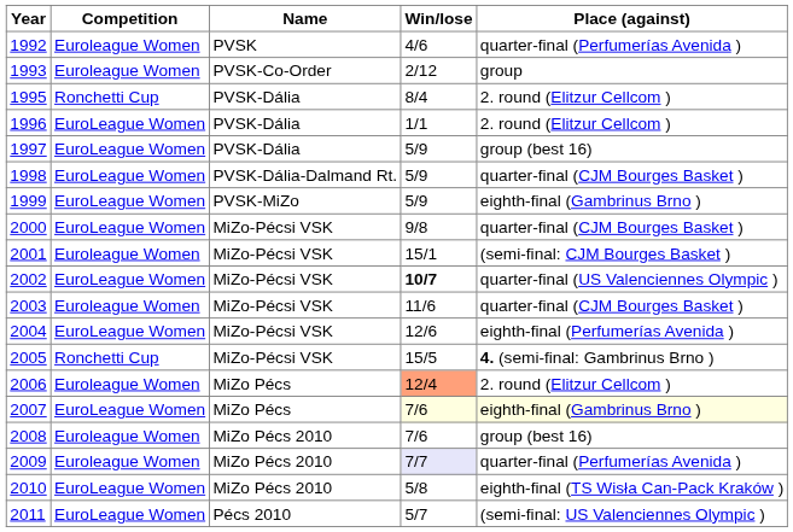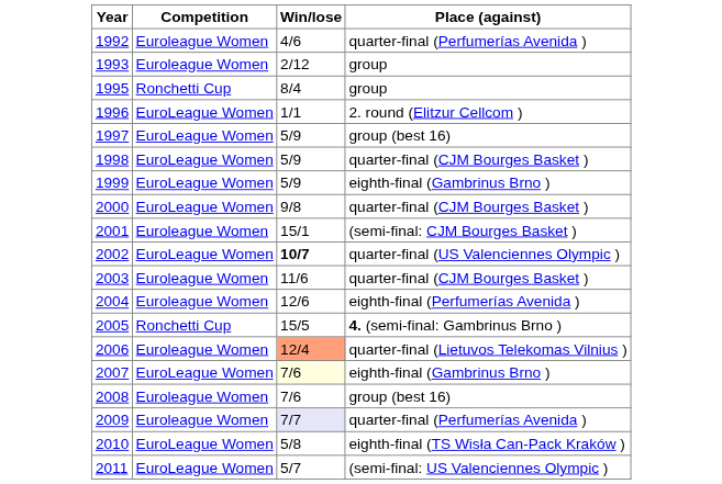- column: Name | PVSK | PVSK-Co-Order | PVSK-Dália | PVSK-Dália | PVSK-Dália | PVSK-Dália-Dalmand Rt. | PVSK-MiZo | MiZo-Pécsi VSK | MiZo-Pécsi VSK | MiZo-Pécsi VSK | MiZo-Pécsi VSK | MiZo-Pécsi VSK | MiZo-Pécsi VSK | MiZo Pécs | MiZo Pécs | MiZo Pécs 2010 | MiZo Pécs 2010 | MiZo Pécs 2010 | Pécs 2010
1995 | Place (against): 2. round (Elitzur Cellcom ) -> group
2004 | Competition: EuroLeague Women -> Euroleague Women
2006 | Place (against): 2. round (Elitzur Cellcom ) -> quarter-final (Lietuvos Telekomas Vilnius )
2007 | Place (against): lightyellow background -> no background
